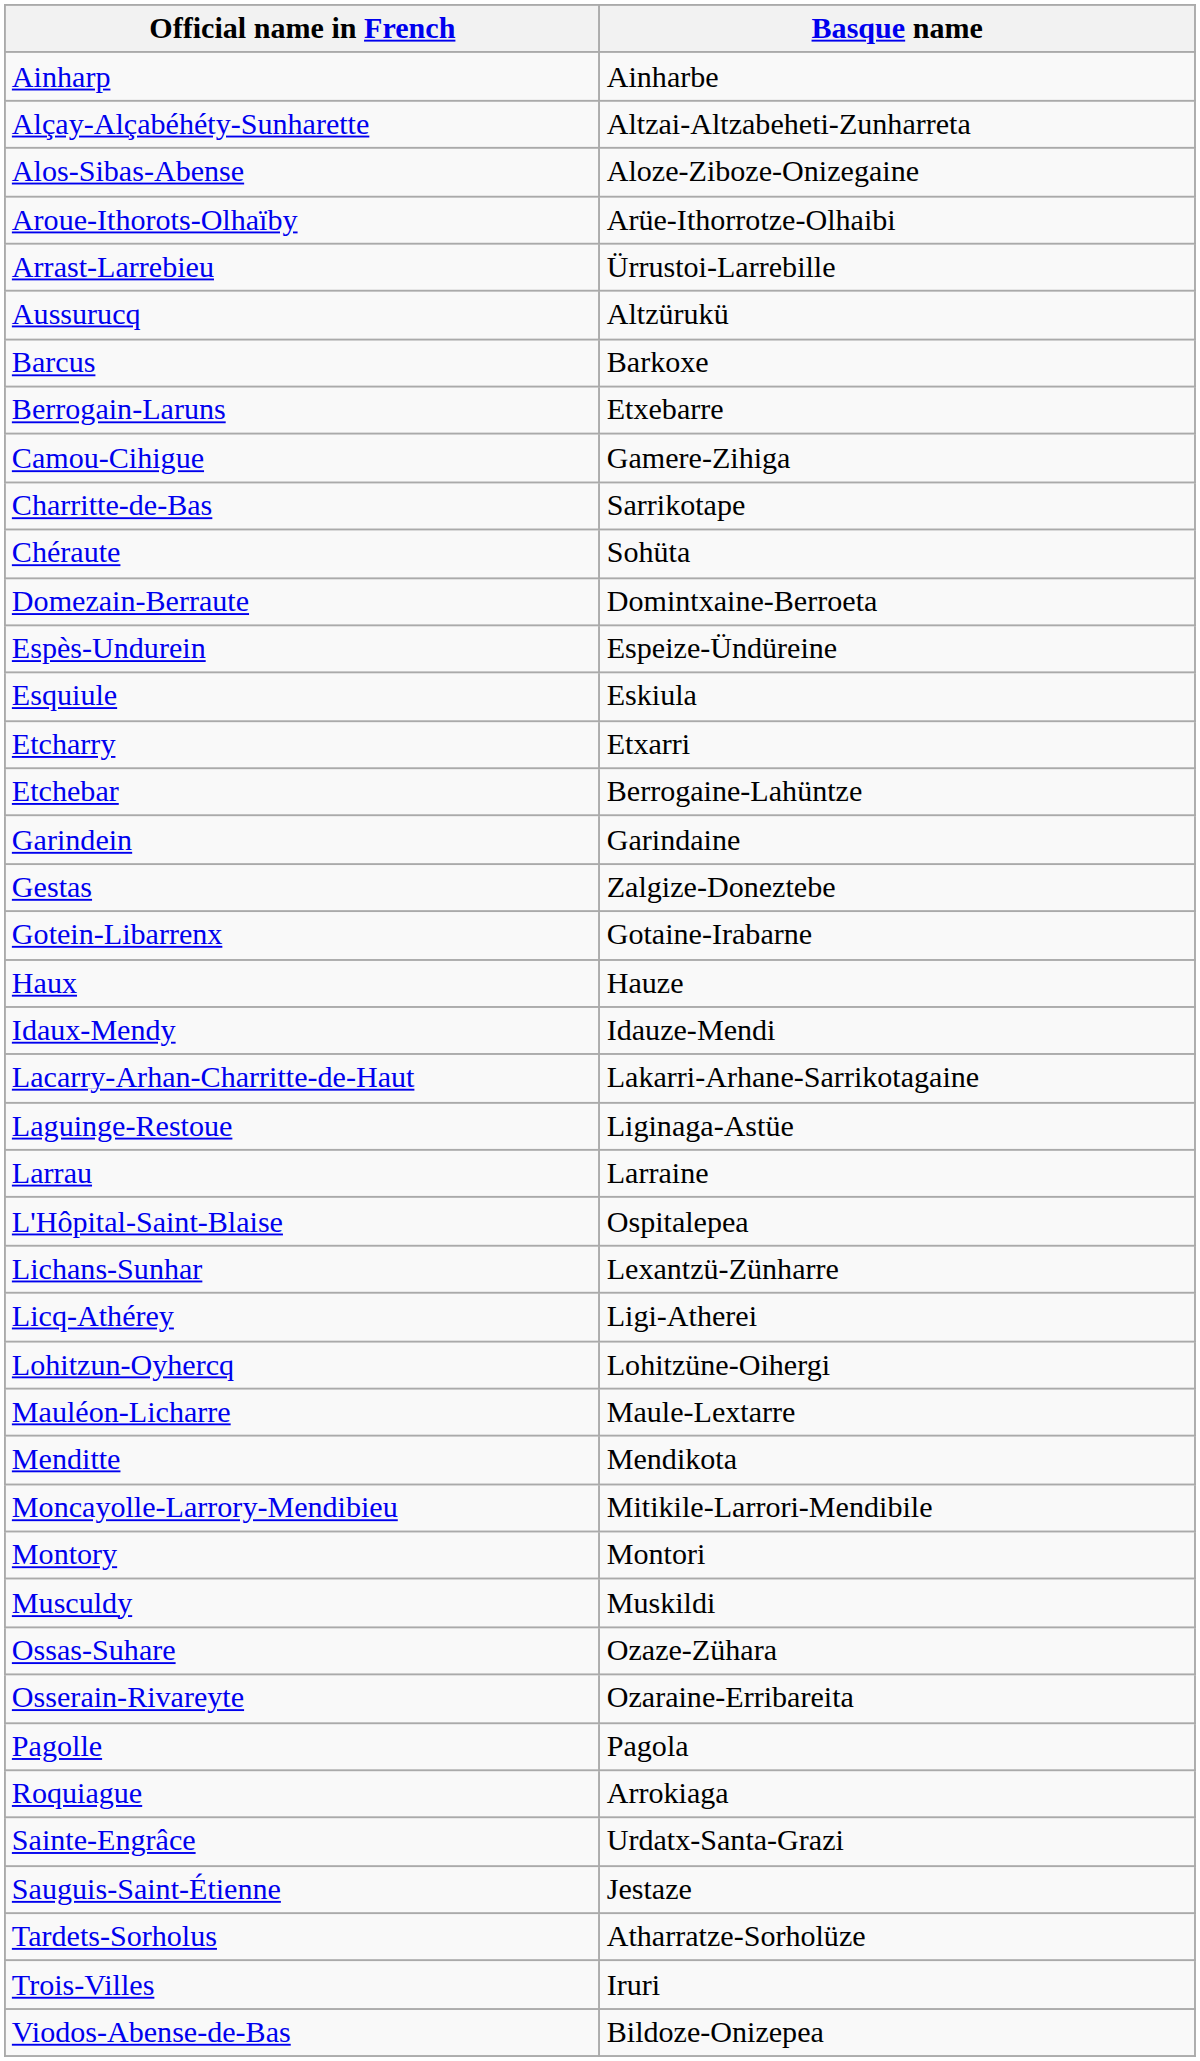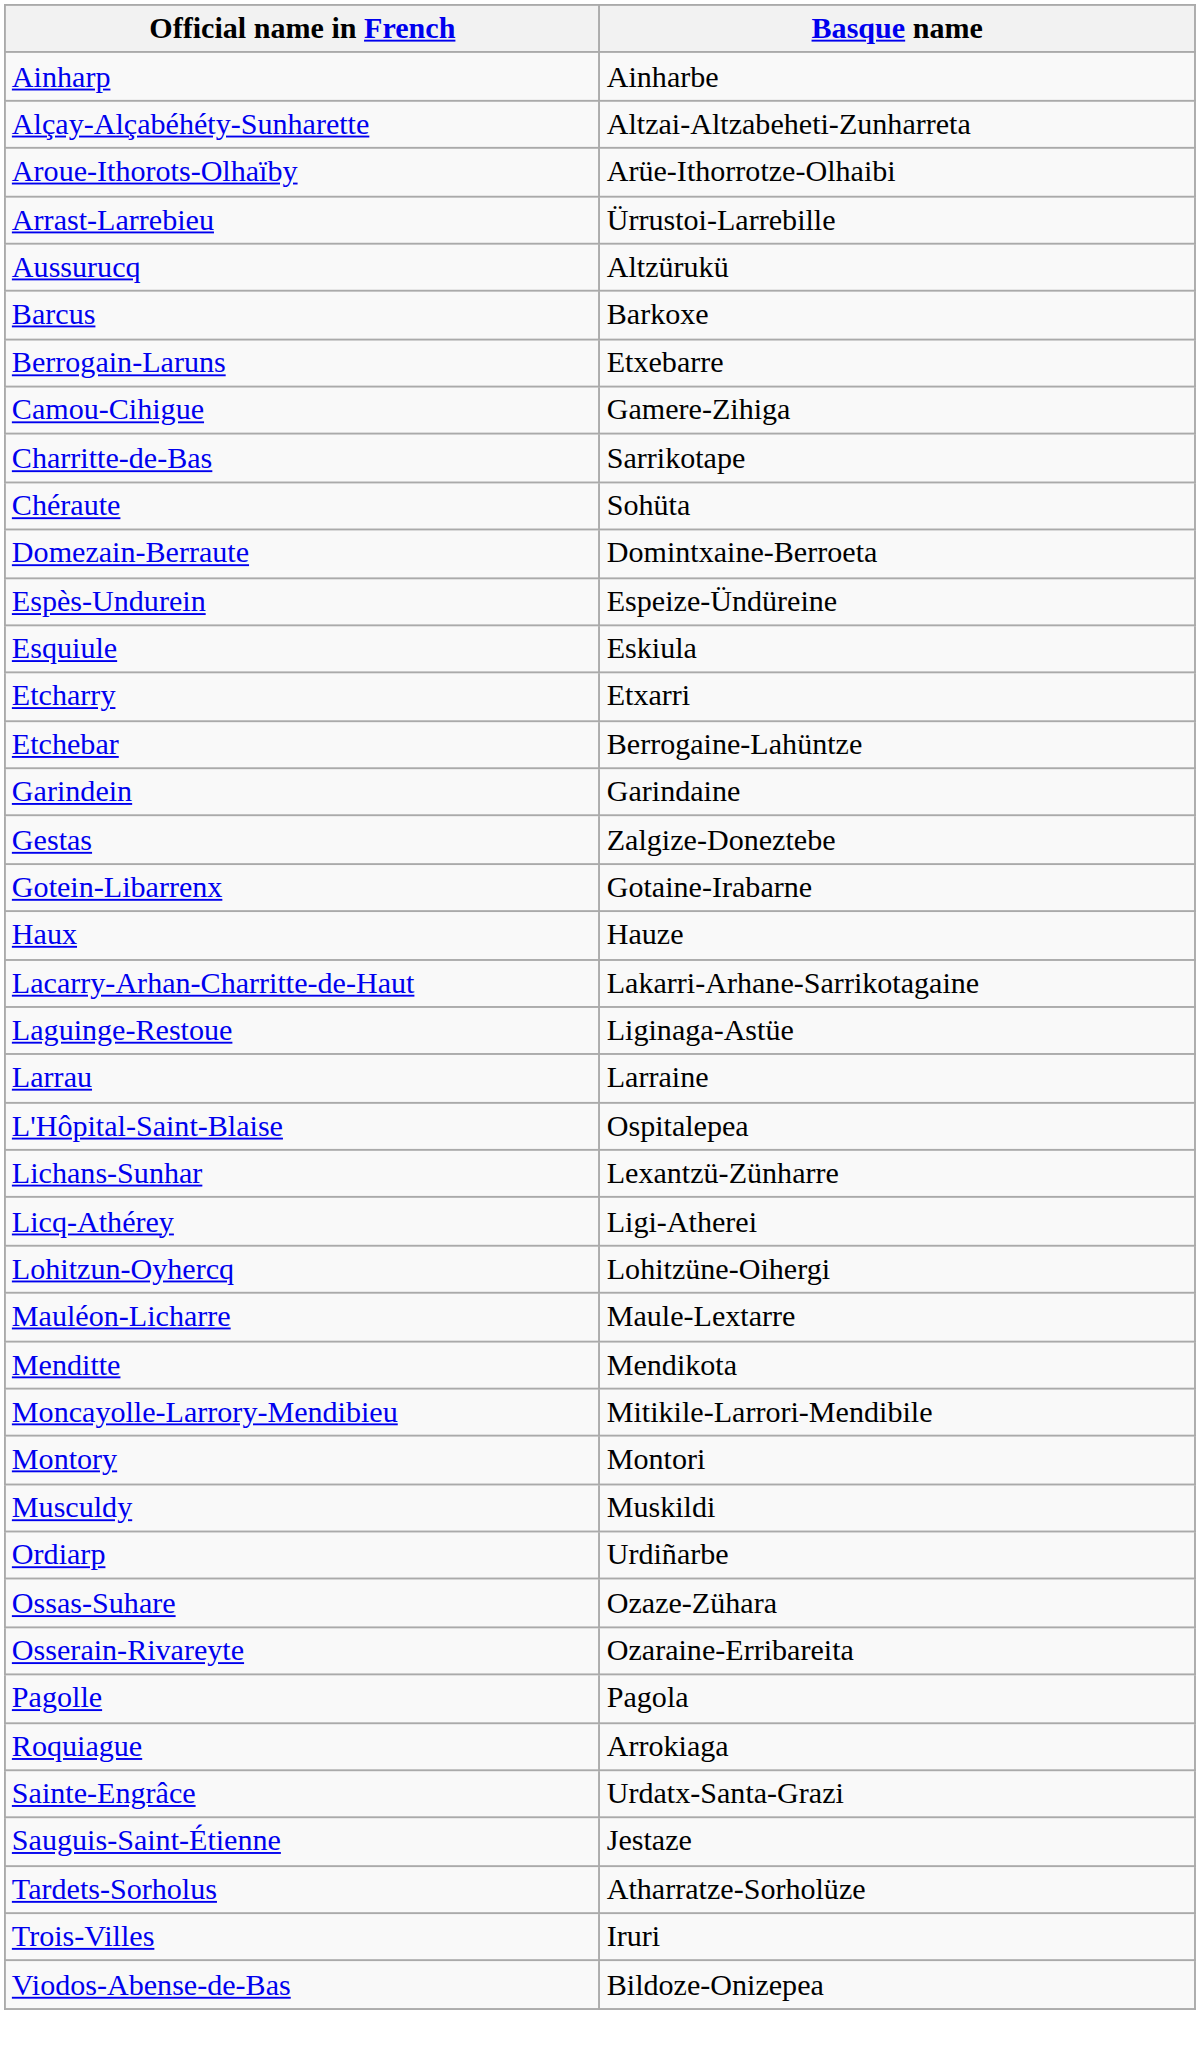- row: Alos-Sibas-Abense | Aloze-Ziboze-Onizegaine
- row: Idaux-Mendy | Idauze-Mendi
+ row: Ordiarp | Urdiñarbe
